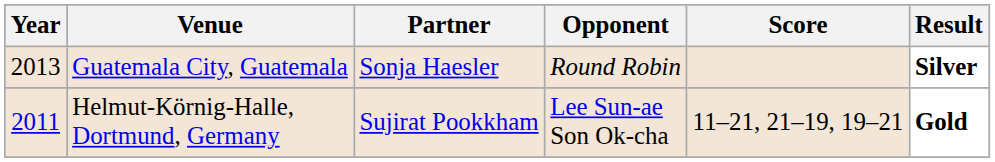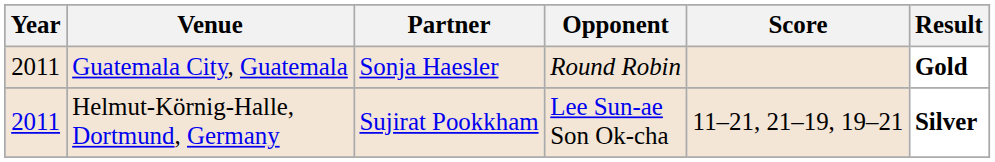Guatemala City, Guatemala | Year: 2013 -> 2011
Guatemala City, Guatemala | Result: Silver -> Gold
Helmut-Körnig-Halle, Dortmund, Germany | Result: Gold -> Silver
